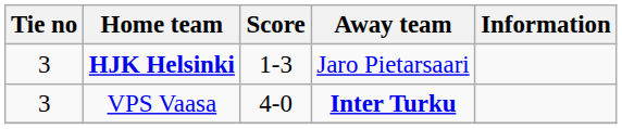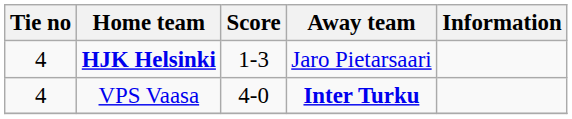HJK Helsinki | Tie no: 3 -> 4
VPS Vaasa | Tie no: 3 -> 4
